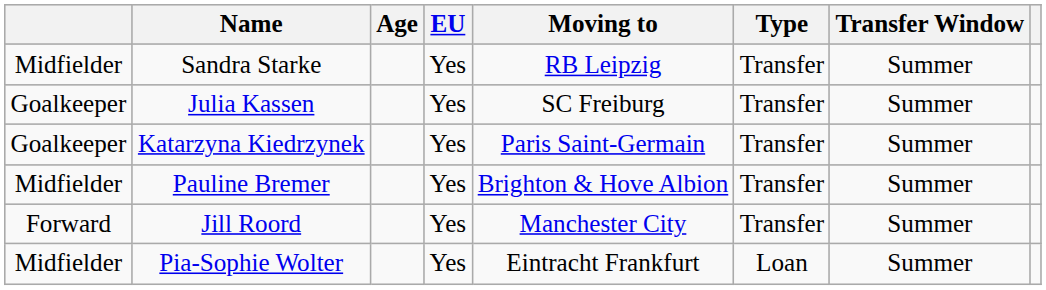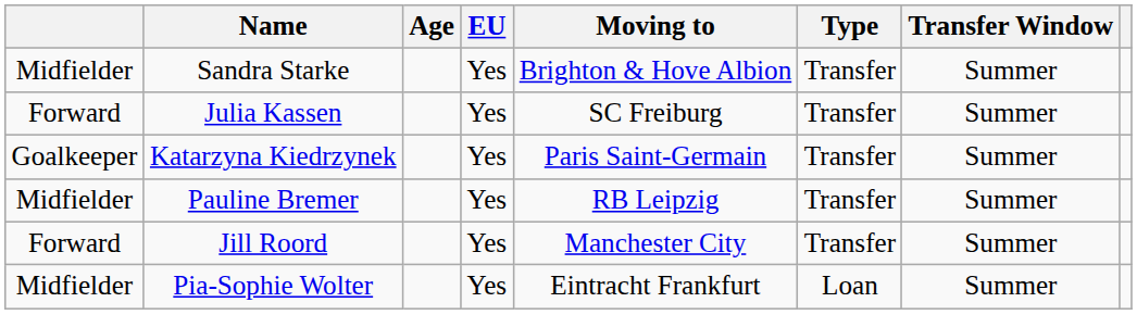Sandra Starke | Moving to: RB Leipzig -> Brighton & Hove Albion
Julia Kassen | column 1: Goalkeeper -> Forward
Pauline Bremer | Moving to: Brighton & Hove Albion -> RB Leipzig
